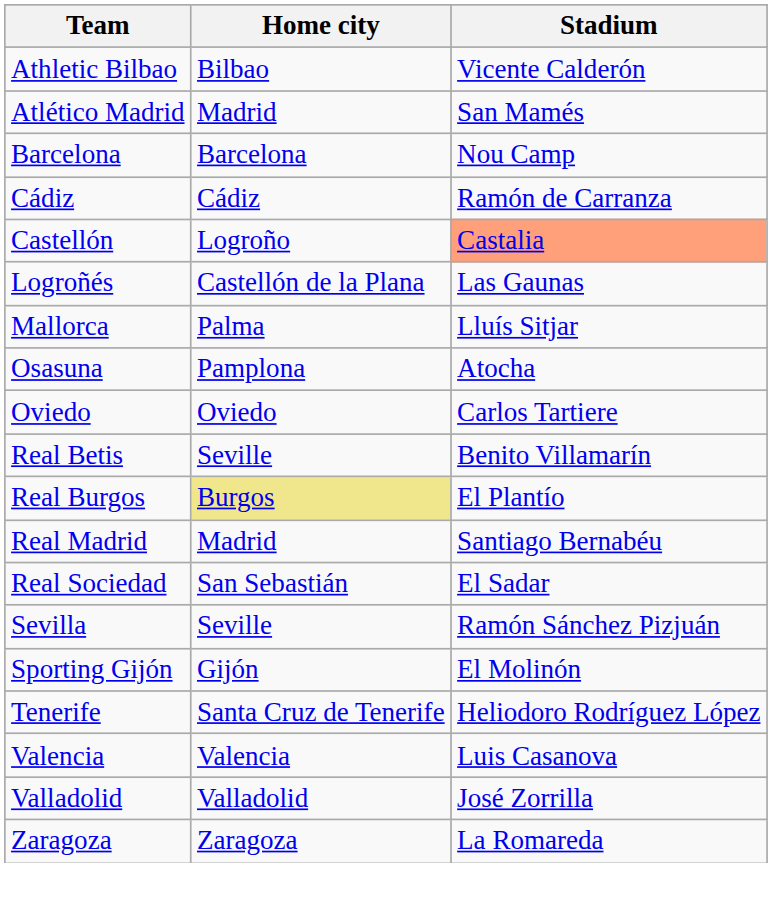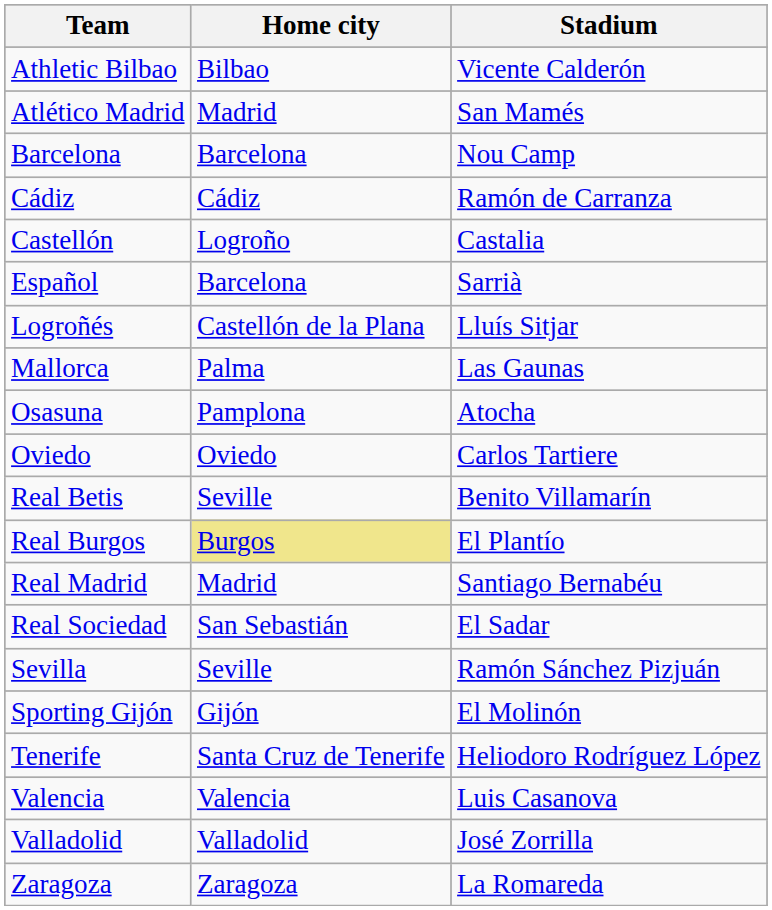Castellón | Stadium: lightsalmon background -> no background
+ row: Español | Barcelona | Sarrià
Logroñés | Stadium: Las Gaunas -> Lluís Sitjar
Mallorca | Stadium: Lluís Sitjar -> Las Gaunas
